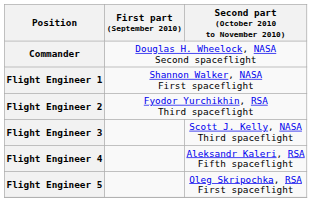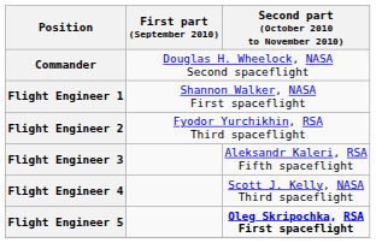Flight Engineer 3 | Second part (October 2010 to November 2010): Scott J. Kelly, NASA Third spaceflight -> Aleksandr Kaleri, RSA Fifth spaceflight
Flight Engineer 4 | Second part (October 2010 to November 2010): Aleksandr Kaleri, RSA Fifth spaceflight -> Scott J. Kelly, NASA Third spaceflight
Flight Engineer 5 | Second part (October 2010 to November 2010): normal -> bold
